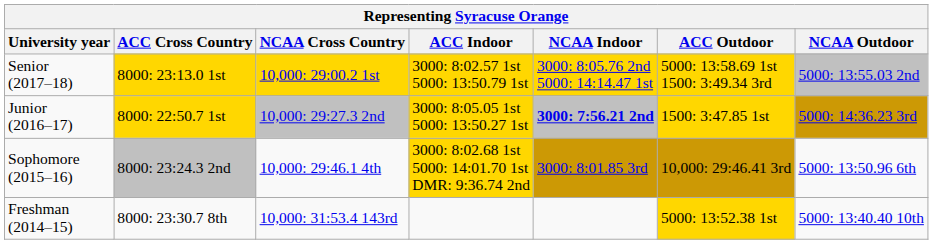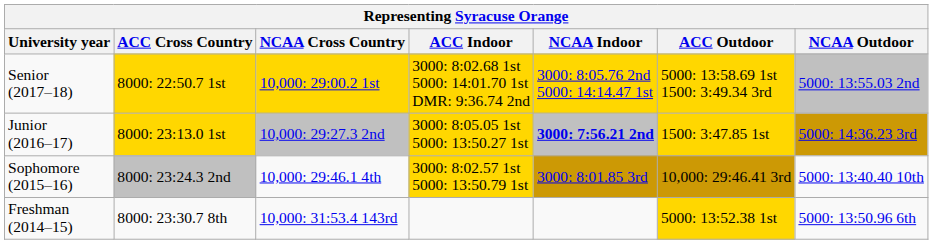Senior (2017–18) | ACC Cross Country: 8000: 23:13.0 1st -> 8000: 22:50.7 1st
Senior (2017–18) | ACC Indoor: 3000: 8:02.57 1st 5000: 13:50.79 1st -> 3000: 8:02.68 1st 5000: 14:01.70 1st DMR: 9:36.74 2nd
Junior (2016–17) | ACC Cross Country: 8000: 22:50.7 1st -> 8000: 23:13.0 1st
Sophomore (2015–16) | ACC Indoor: 3000: 8:02.68 1st 5000: 14:01.70 1st DMR: 9:36.74 2nd -> 3000: 8:02.57 1st 5000: 13:50.79 1st
Sophomore (2015–16) | NCAA Outdoor: 5000: 13:50.96 6th -> 5000: 13:40.40 10th
Freshman (2014–15) | NCAA Outdoor: 5000: 13:40.40 10th -> 5000: 13:50.96 6th
